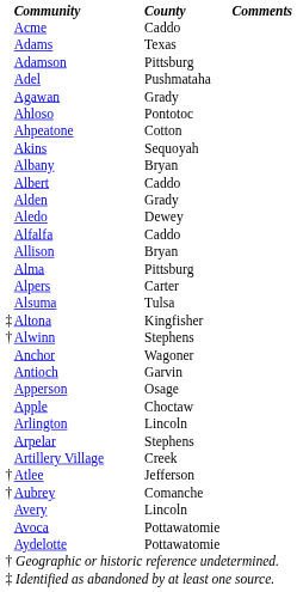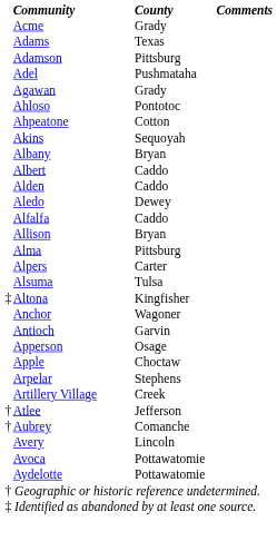Acme | County: Caddo -> Grady
Alden | County: Grady -> Caddo
- row: † | Alwinn | Stephens
- row: Arlington | Lincoln
